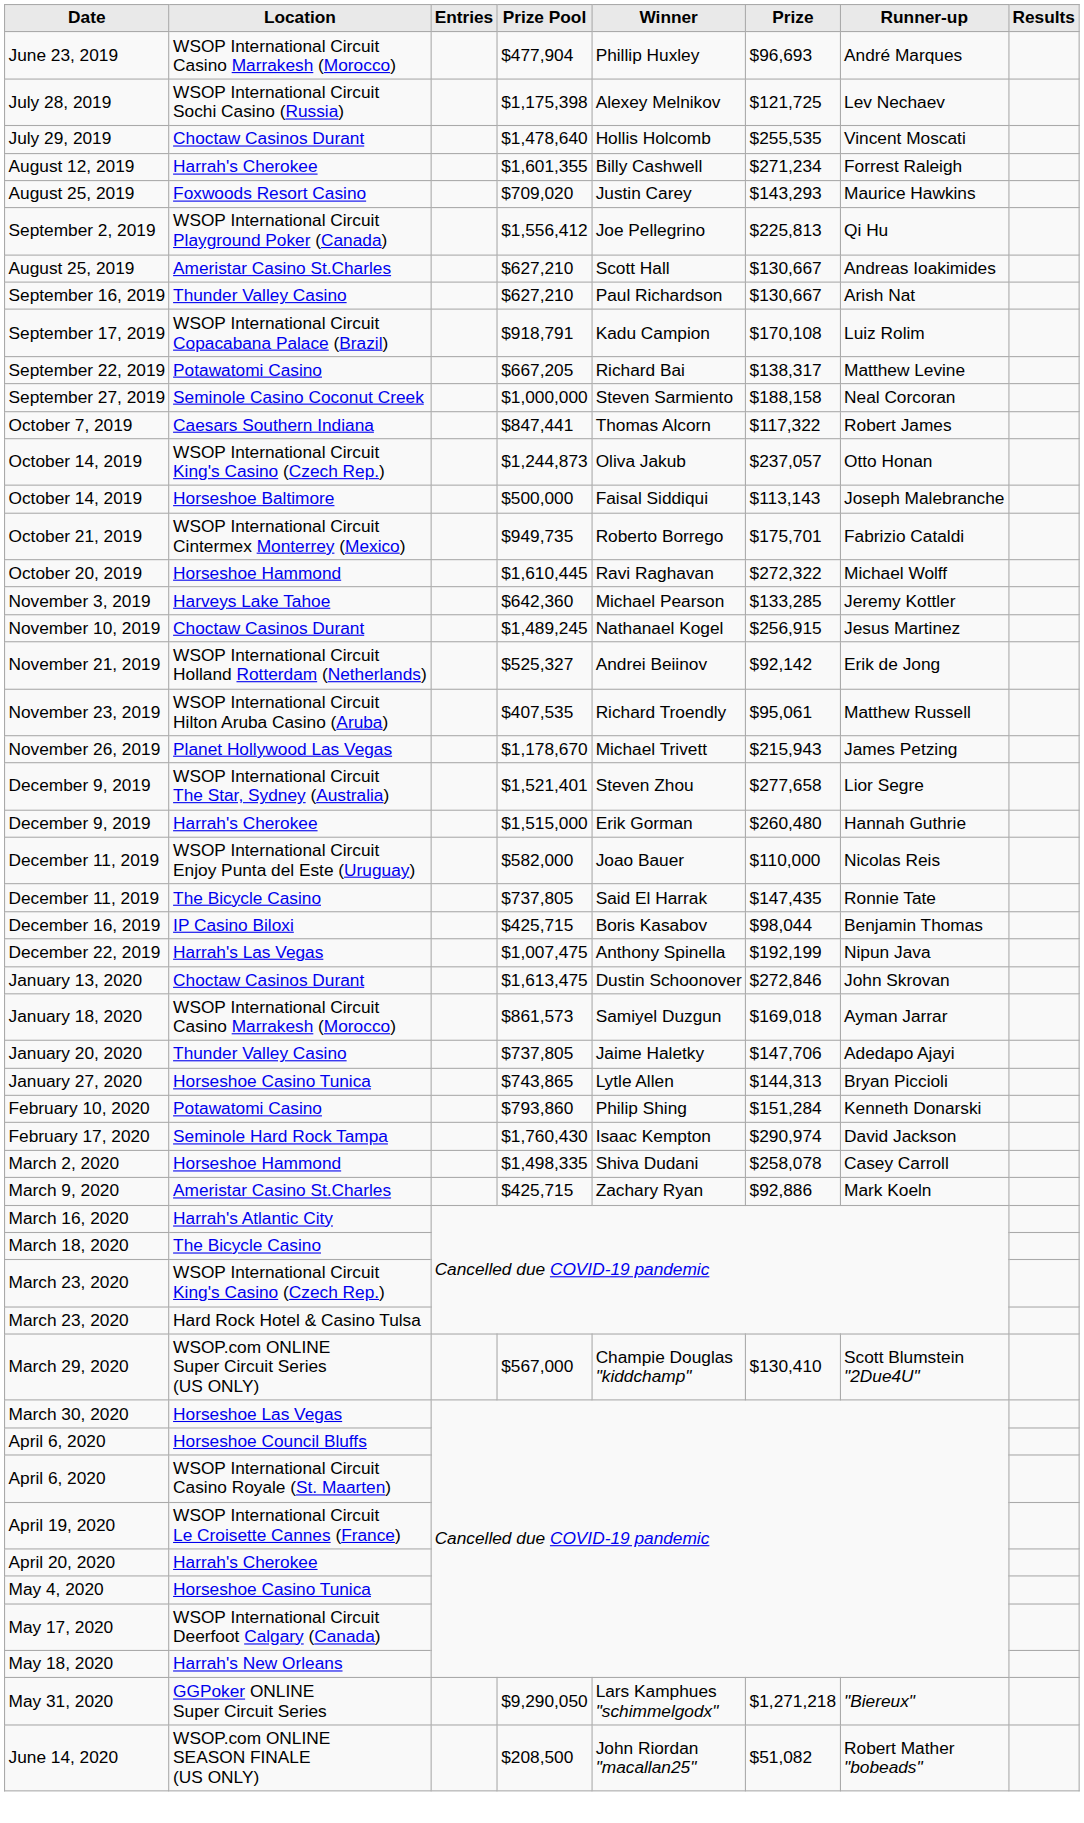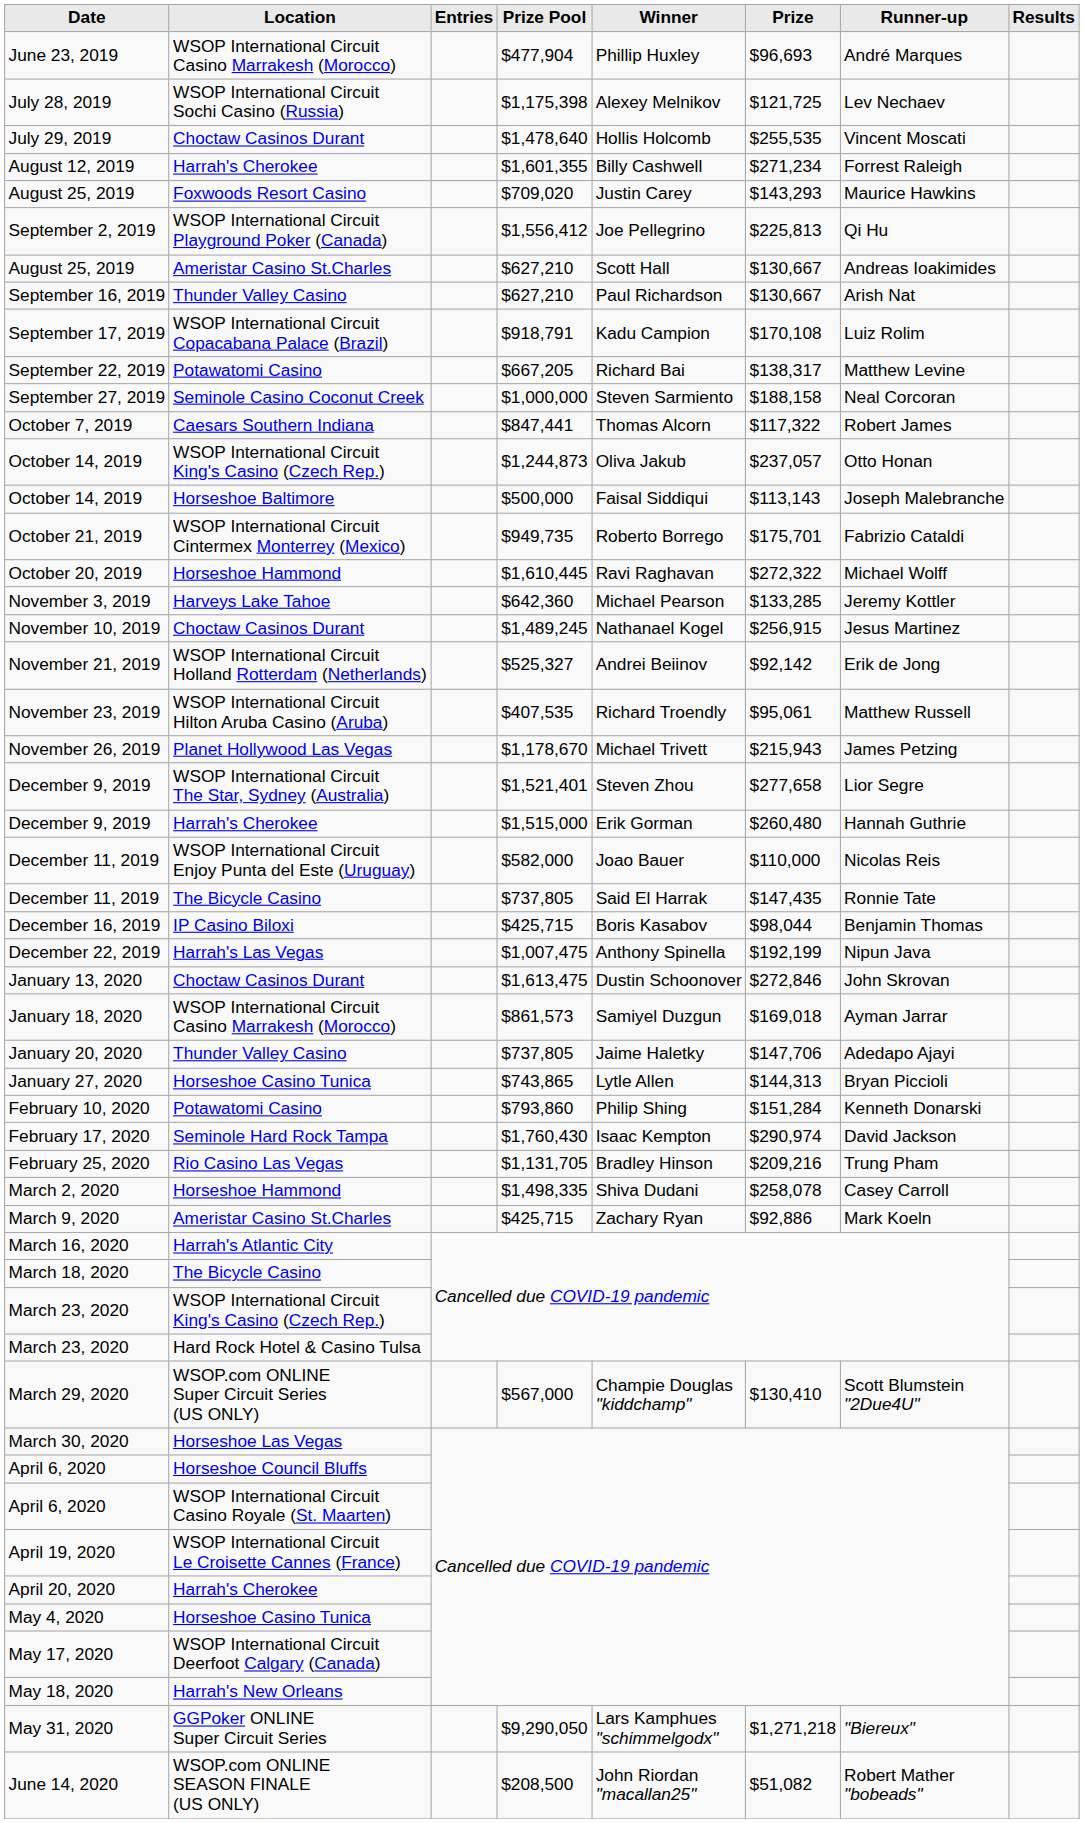+ row: February 25, 2020 | Rio Casino Las Vegas | $1,131,705 | Bradley Hinson | $209,216 | Trung Pham
